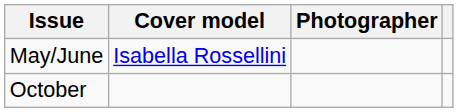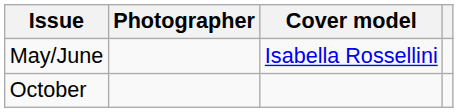columns swapped: Cover model <-> Photographer
